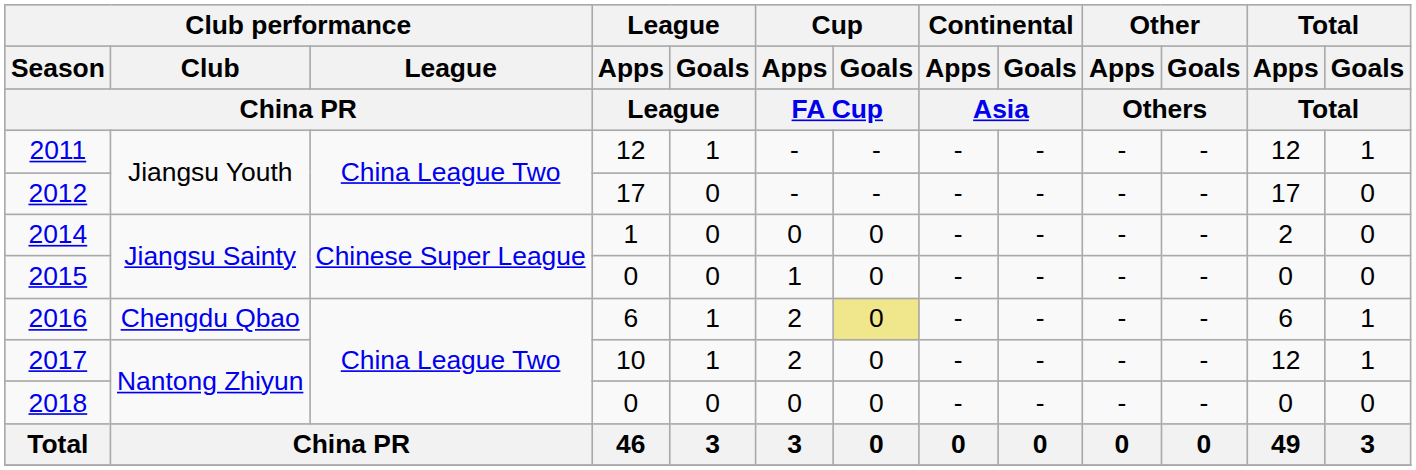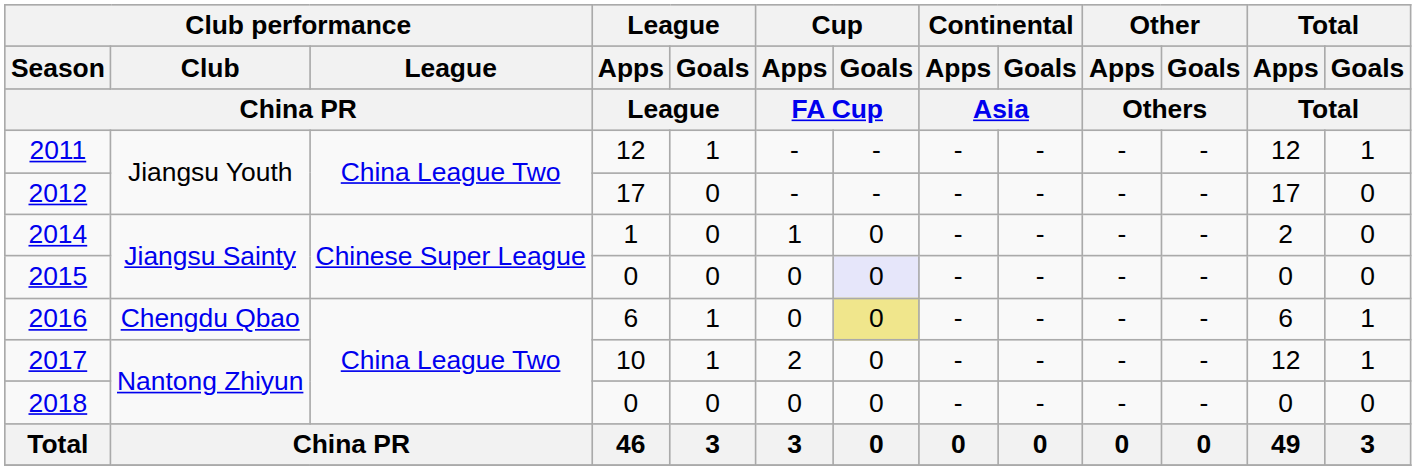2014 | Cup / Apps / FA Cup: 0 -> 1
2015 | Cup / Apps / FA Cup: 1 -> 0
2015 | Cup / Goals / FA Cup: no background -> lavender background
2016 | Cup / Apps / FA Cup: 2 -> 0
